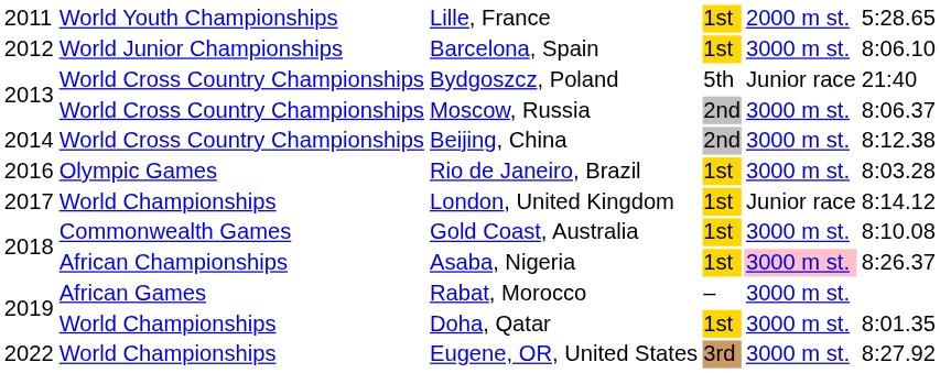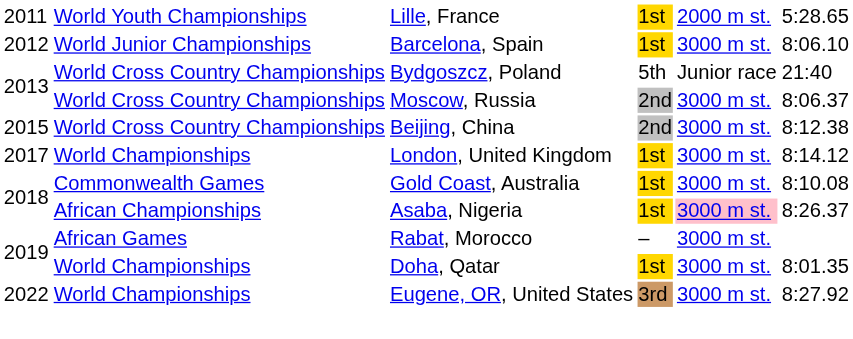Beijing, China | column 1: 2014 -> 2015
- row: 2016 | Olympic Games | Rio de Janeiro, Brazil | 1st | 3000 m st. | 8:03.28
London, United Kingdom | column 5: Junior race -> 3000 m st.
